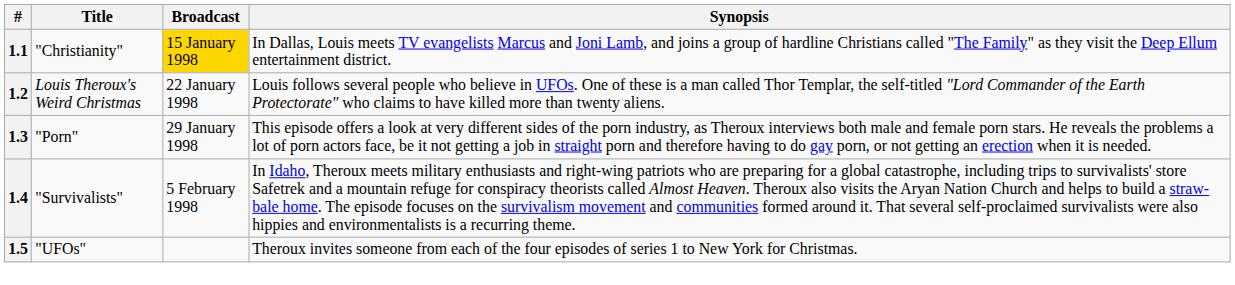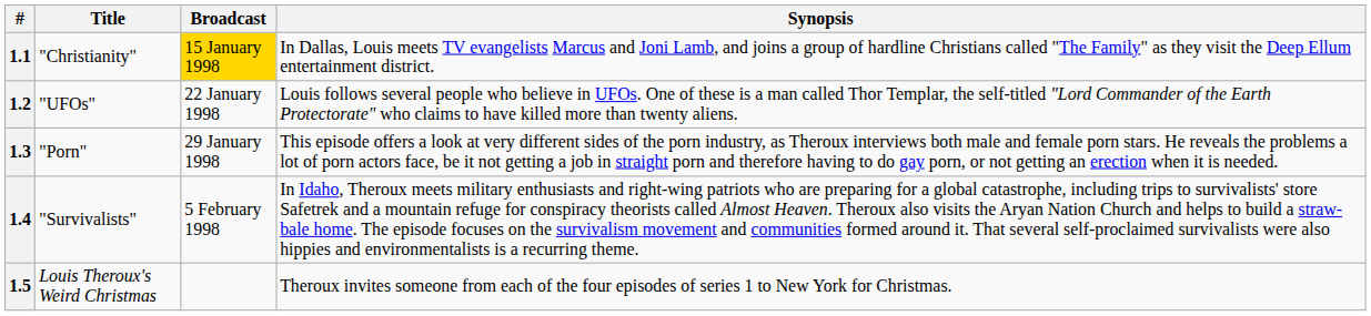1.2 | Title: Louis Theroux's Weird Christmas -> "UFOs"
1.5 | Title: "UFOs" -> Louis Theroux's Weird Christmas
